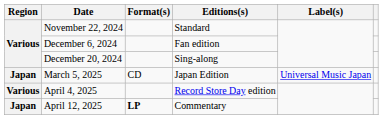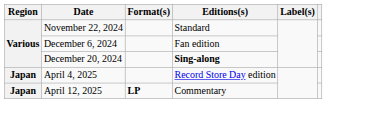December 20, 2024 | Editions(s): normal -> bold
- row: Japan | March 5, 2025 | CD | Japan Edition | Universal Music Japan
April 4, 2025 | Region: Various -> Japan
